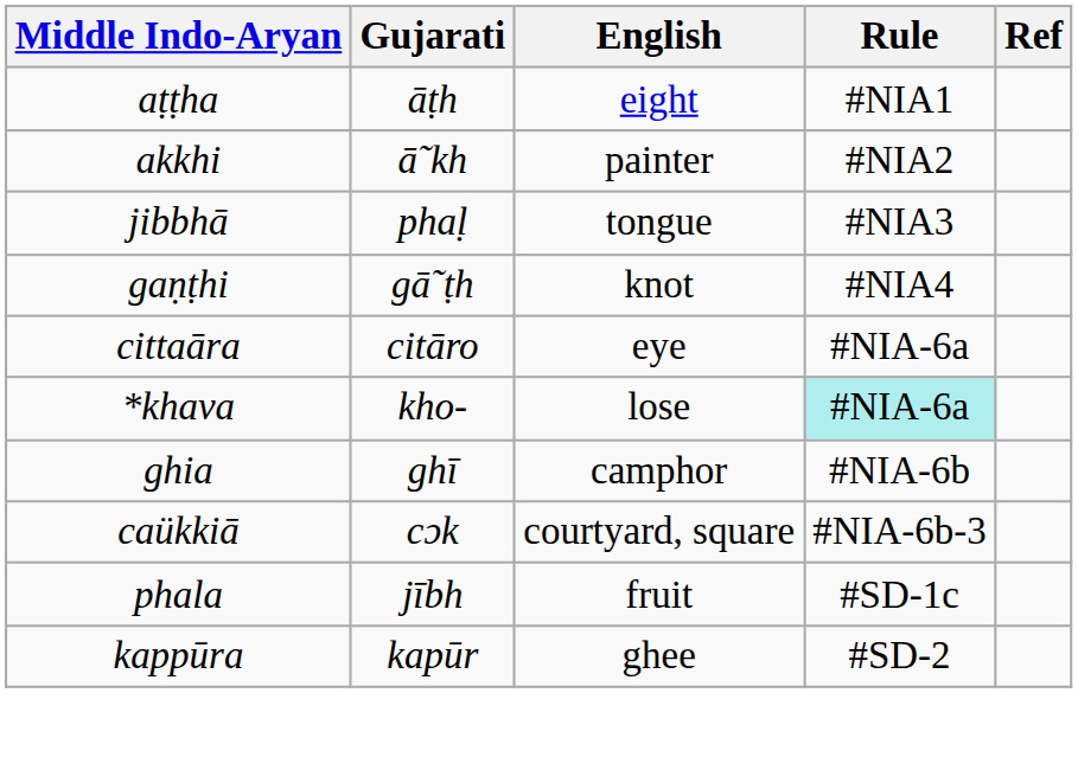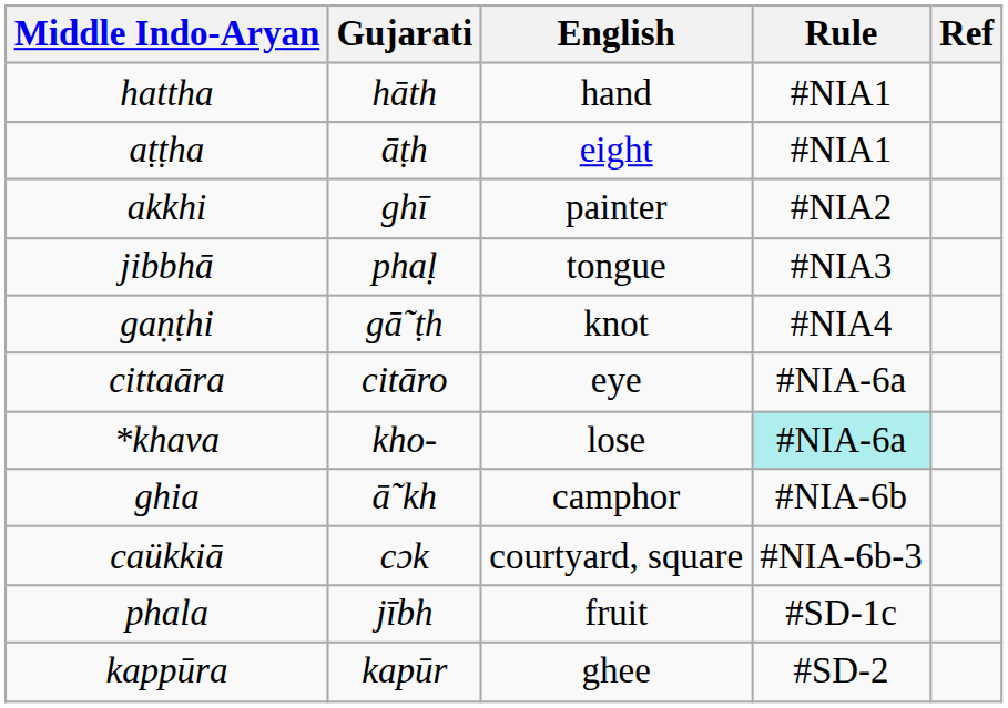+ row: hattha | hāth | hand | #NIA1
akkhi | Gujarati: ā˜kh -> ghī
ghia | Gujarati: ghī -> ā˜kh
